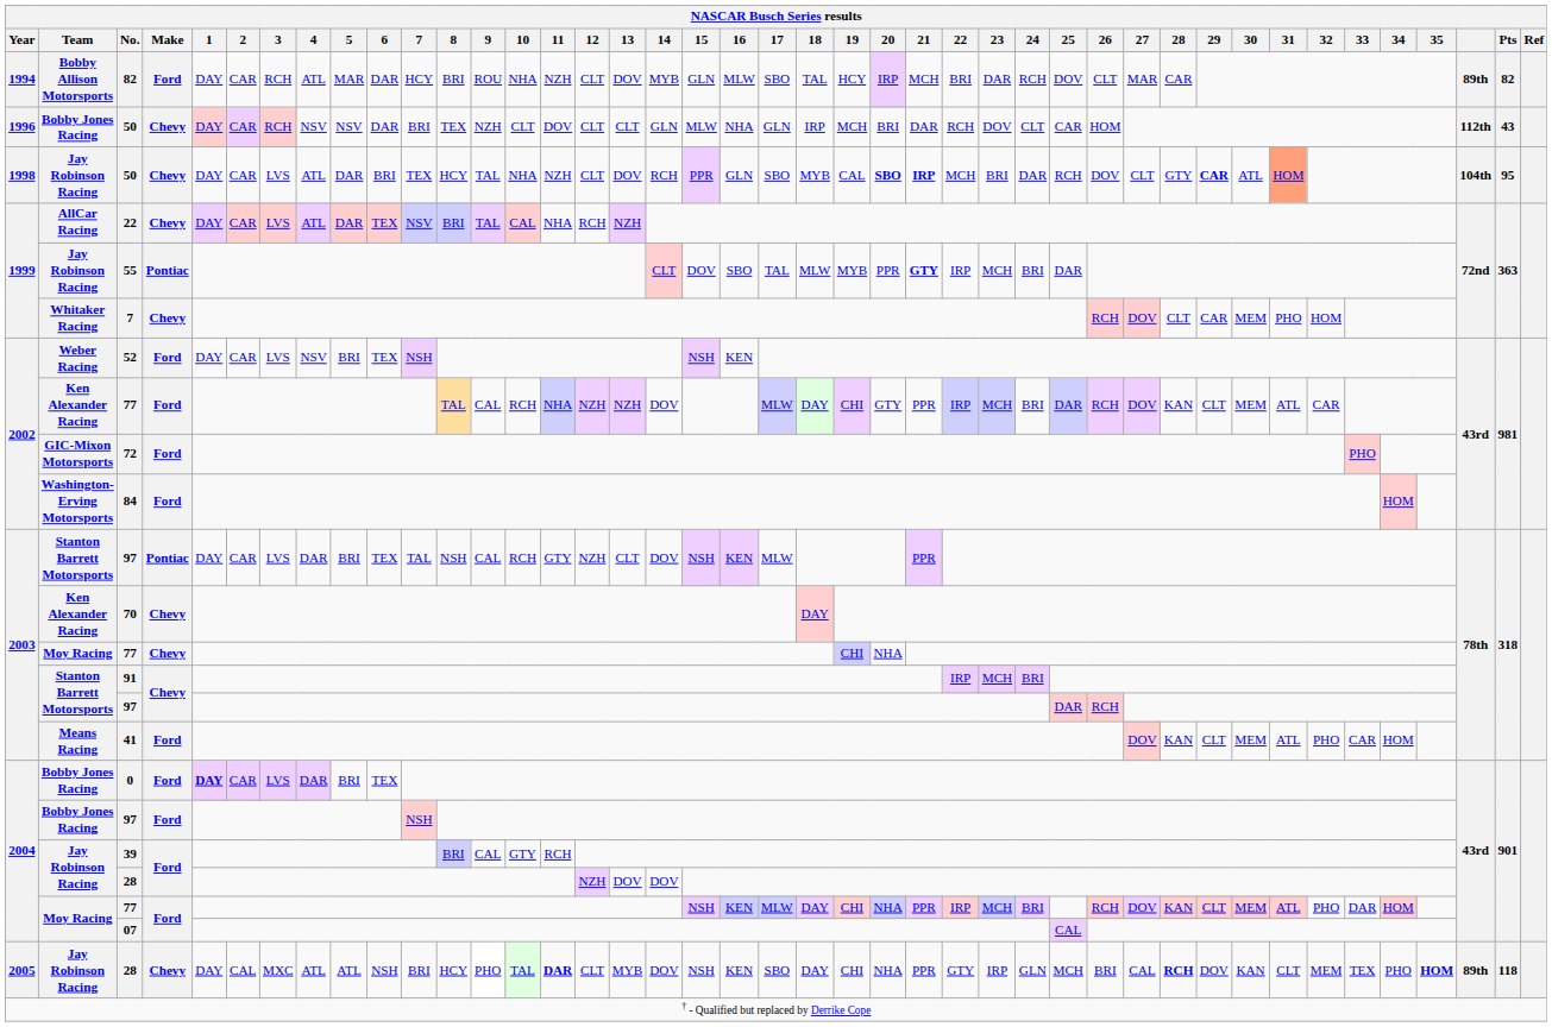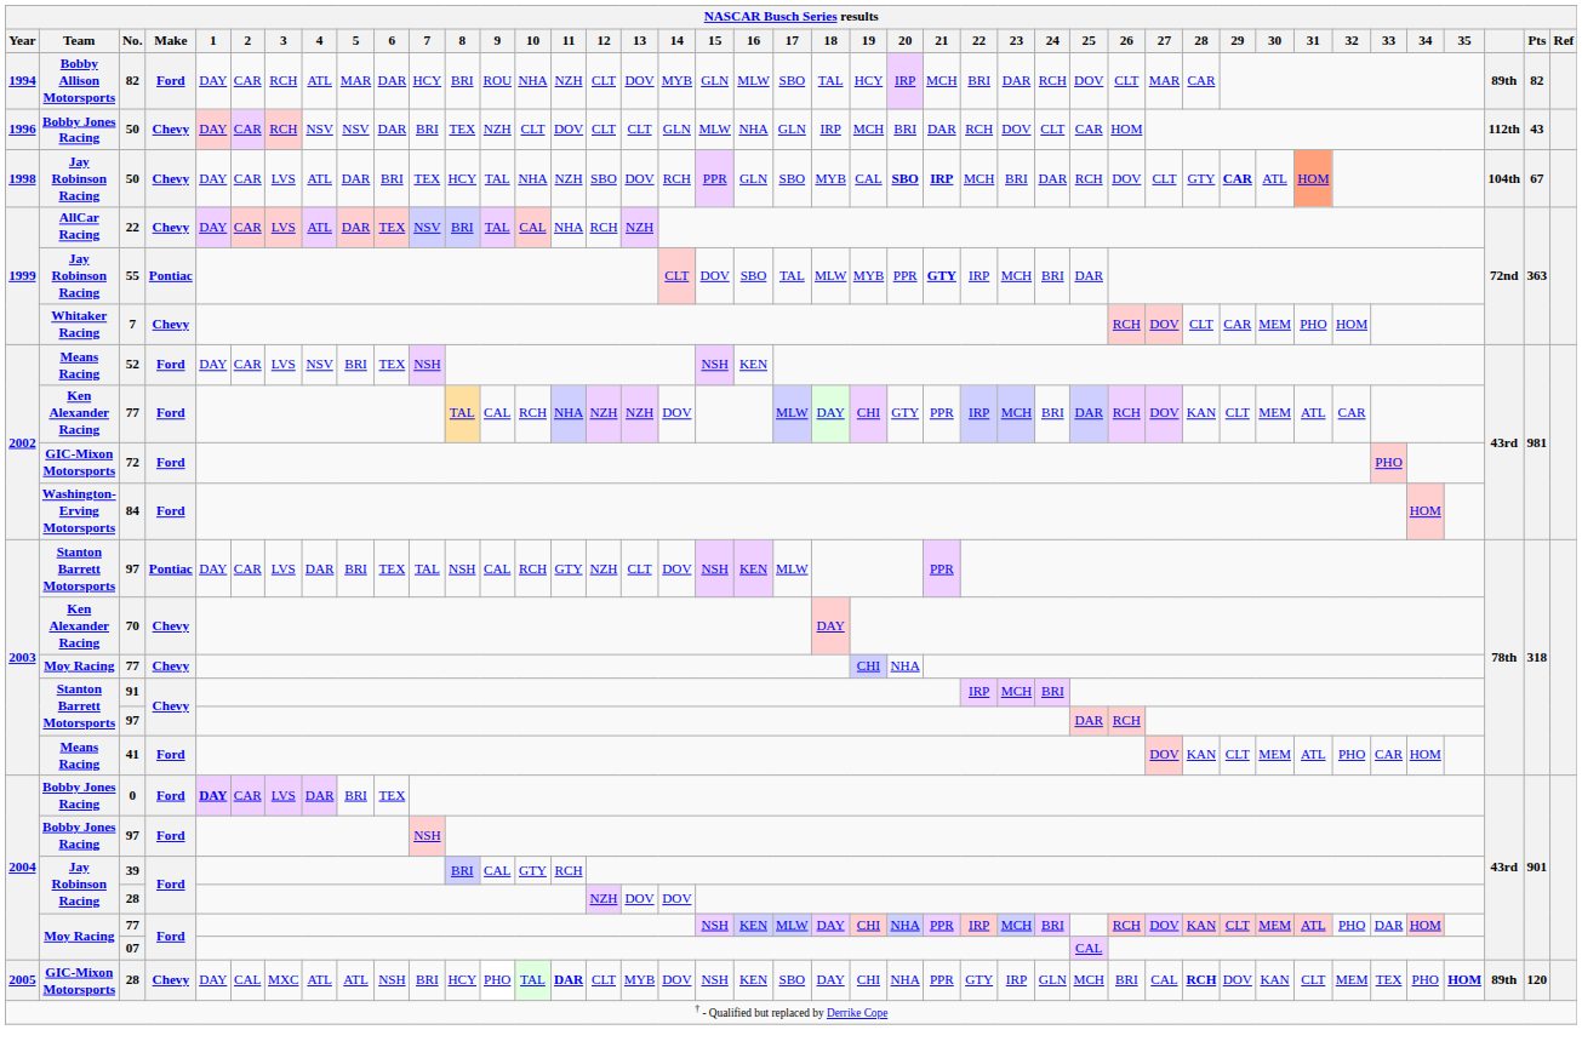1998 / 50 | 12: CLT -> SBO
1998 / 50 | Pts: 95 -> 67
52 | Team: Weber Racing -> Means Racing
2005 / 28 | Team: Jay Robinson Racing -> GIC-Mixon Motorsports
2005 / 28 | Pts: 118 -> 120
